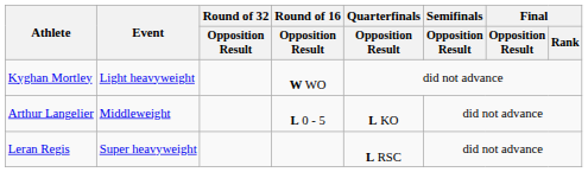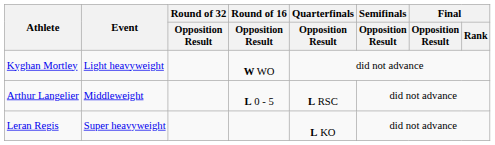Arthur Langelier | Quarterfinals / Opposition Result: L KO -> L RSC
Leran Regis | Quarterfinals / Opposition Result: L RSC -> L KO
